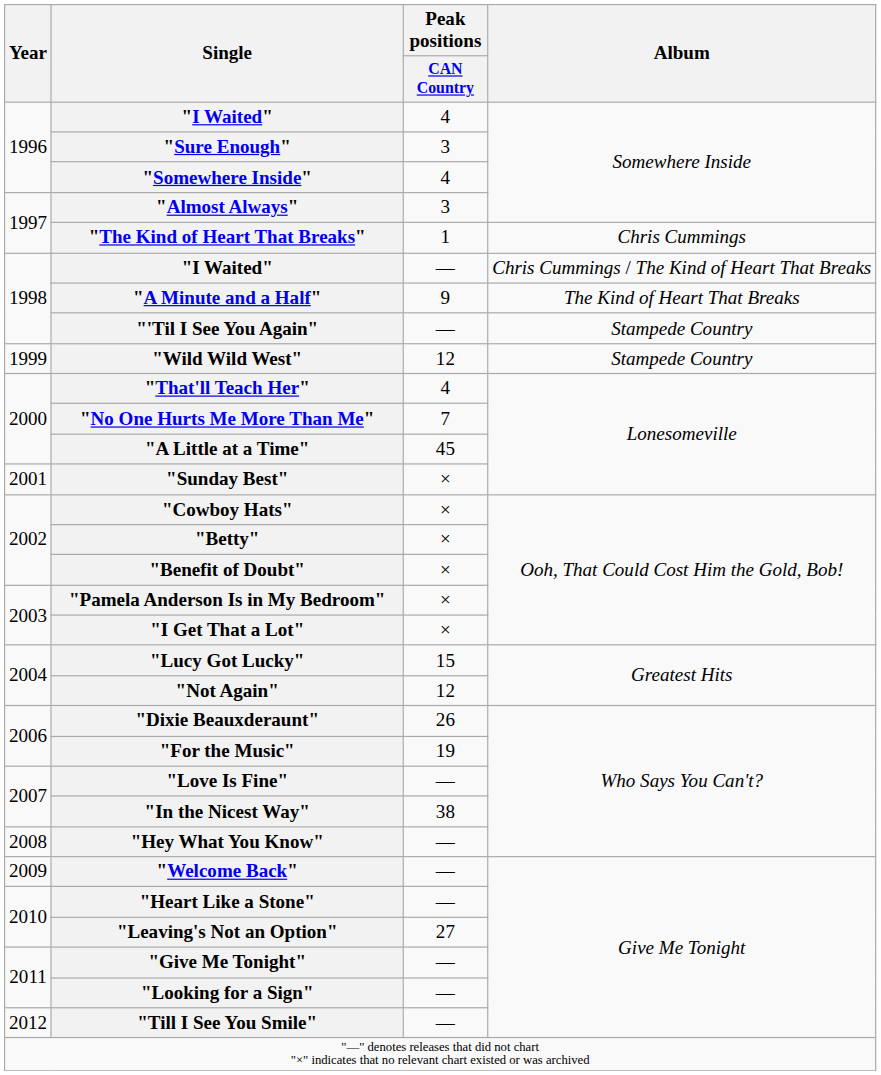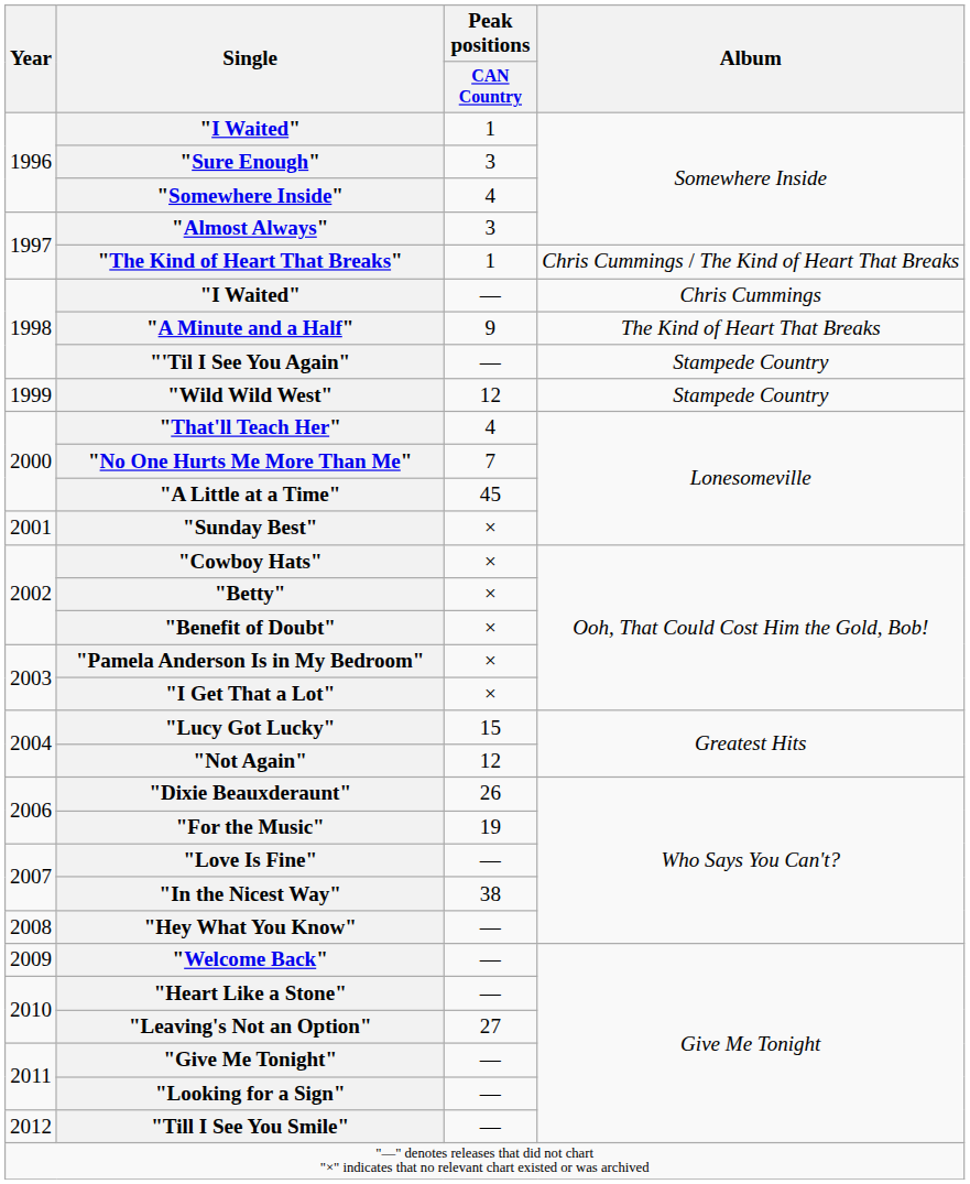1996 / "I Waited" | Peak positions / CAN Country: 4 -> 1
"The Kind of Heart That Breaks" | Album: Chris Cummings -> Chris Cummings / The Kind of Heart That Breaks
1998 / "I Waited" | Album: Chris Cummings / The Kind of Heart That Breaks -> Chris Cummings
